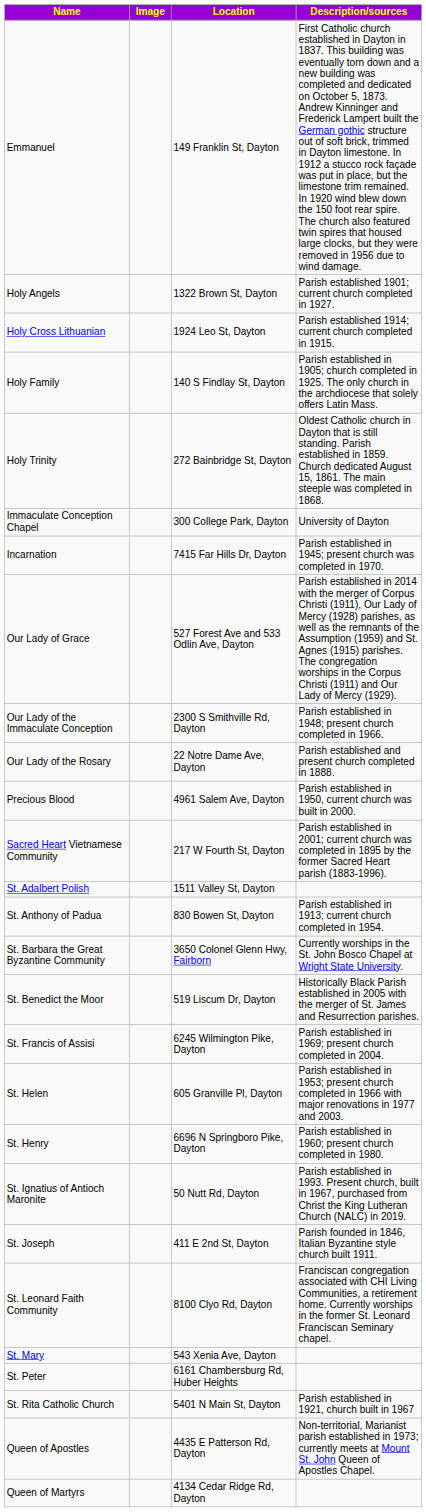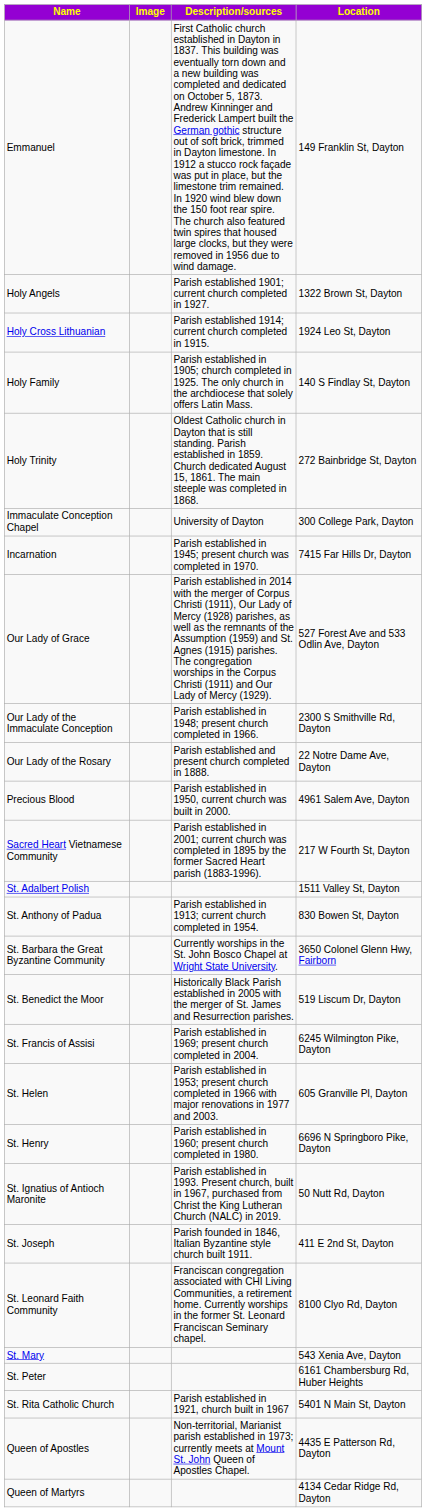columns swapped: Location <-> Description/sources
